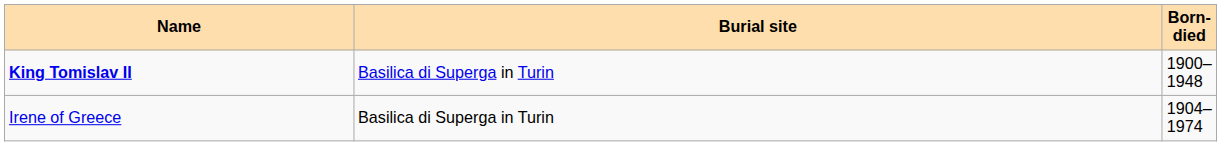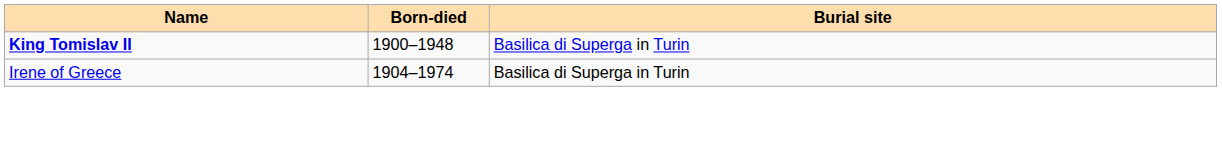columns swapped: Born-died <-> Burial site
